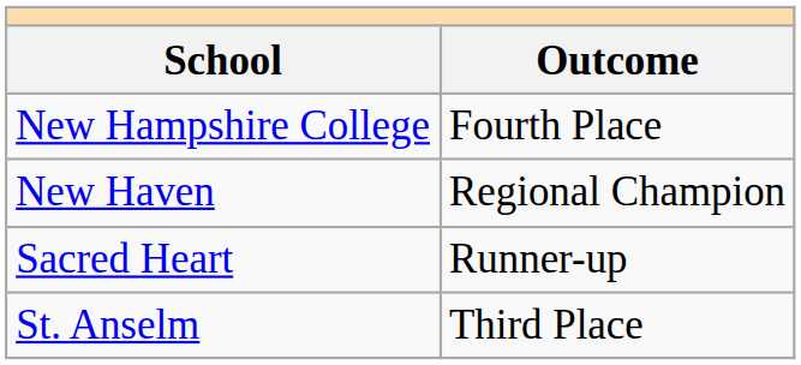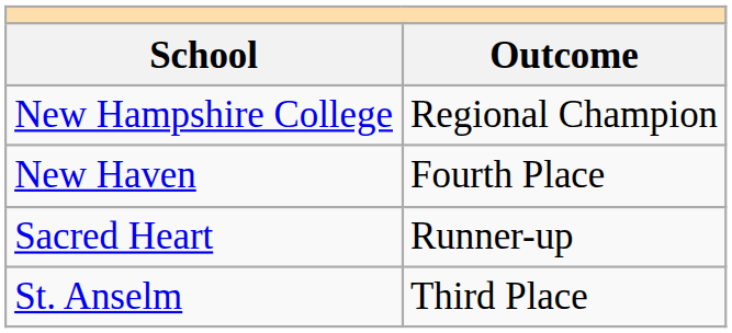New Hampshire College | Outcome: Fourth Place -> Regional Champion
New Haven | Outcome: Regional Champion -> Fourth Place
